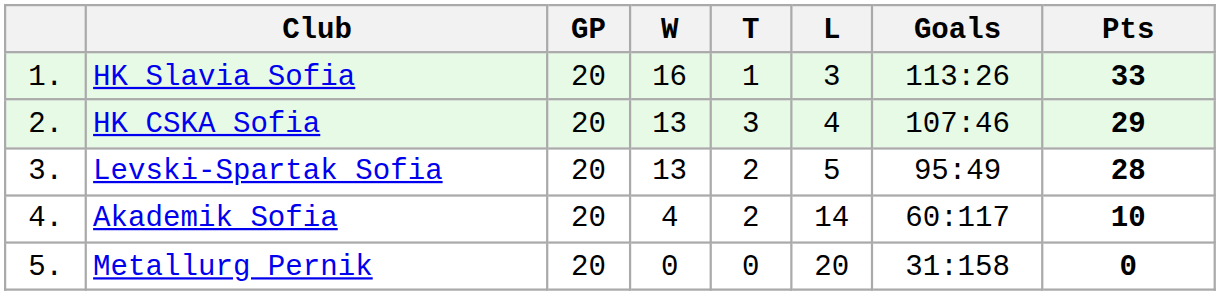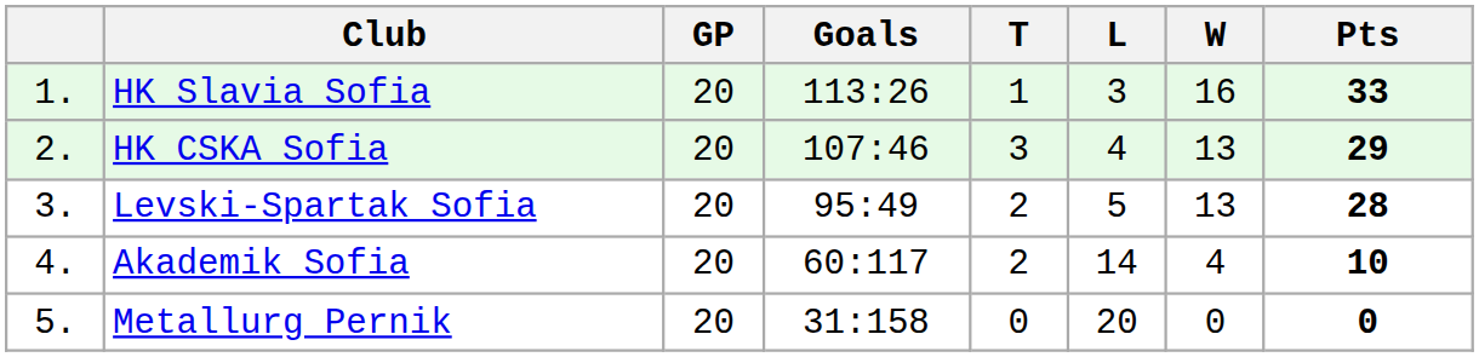columns swapped: W <-> Goals
